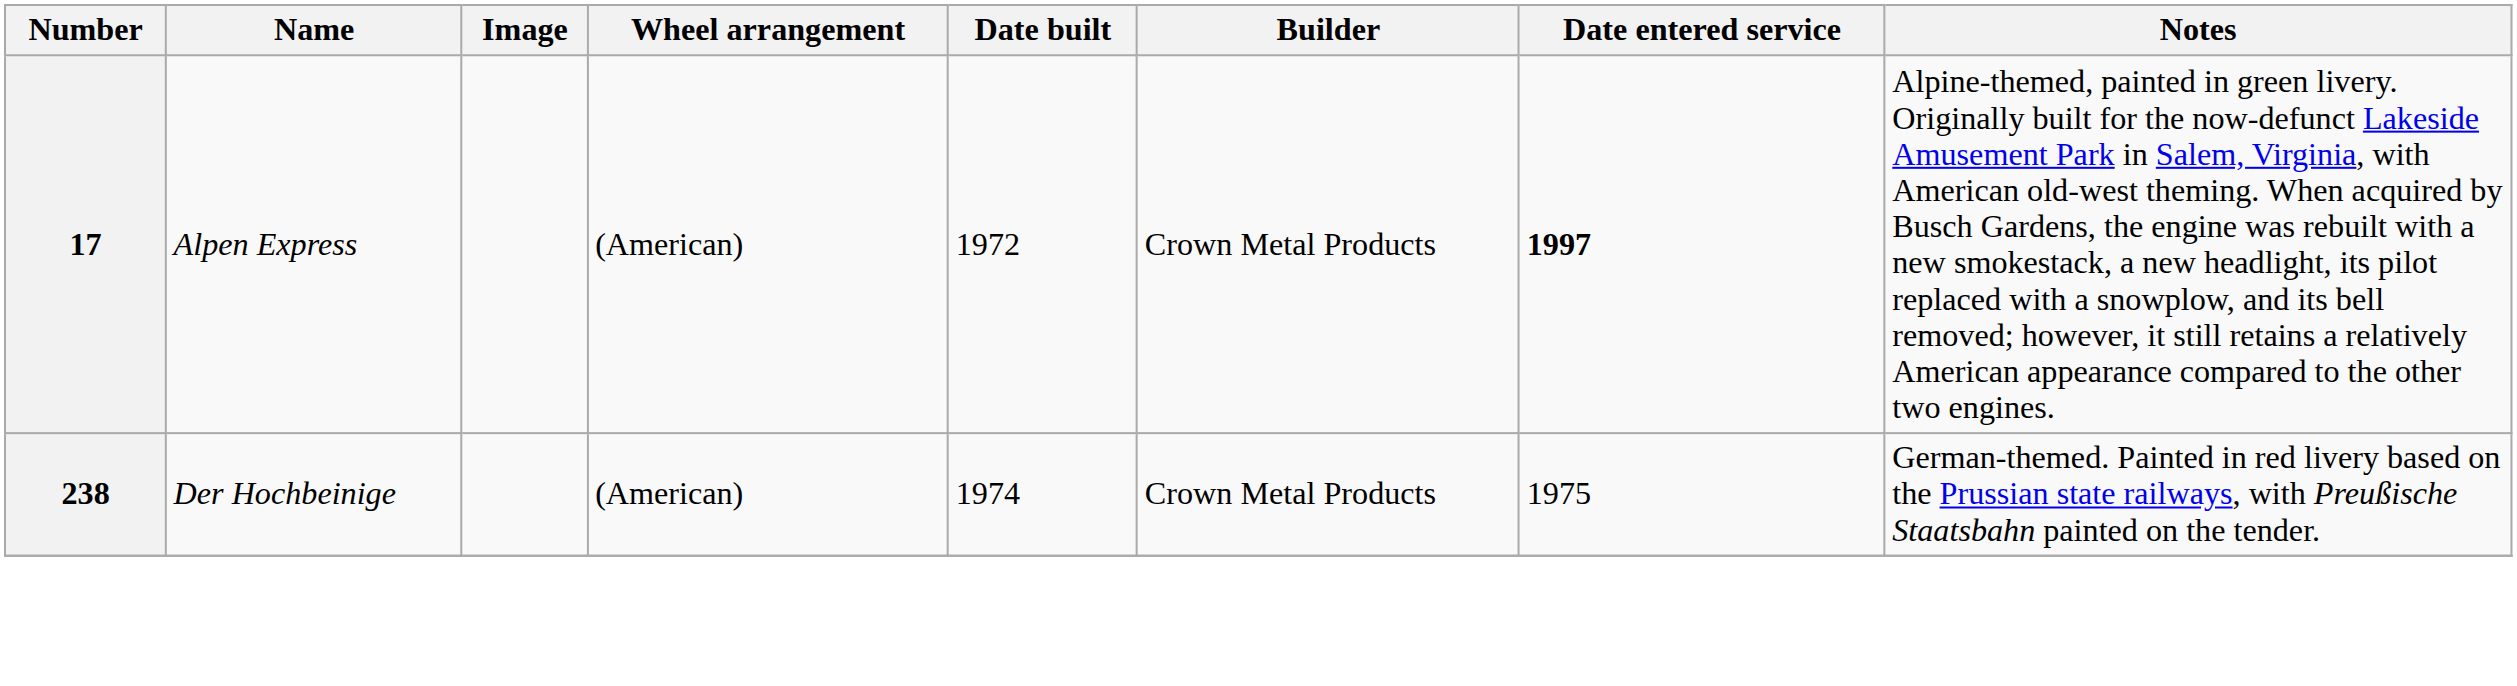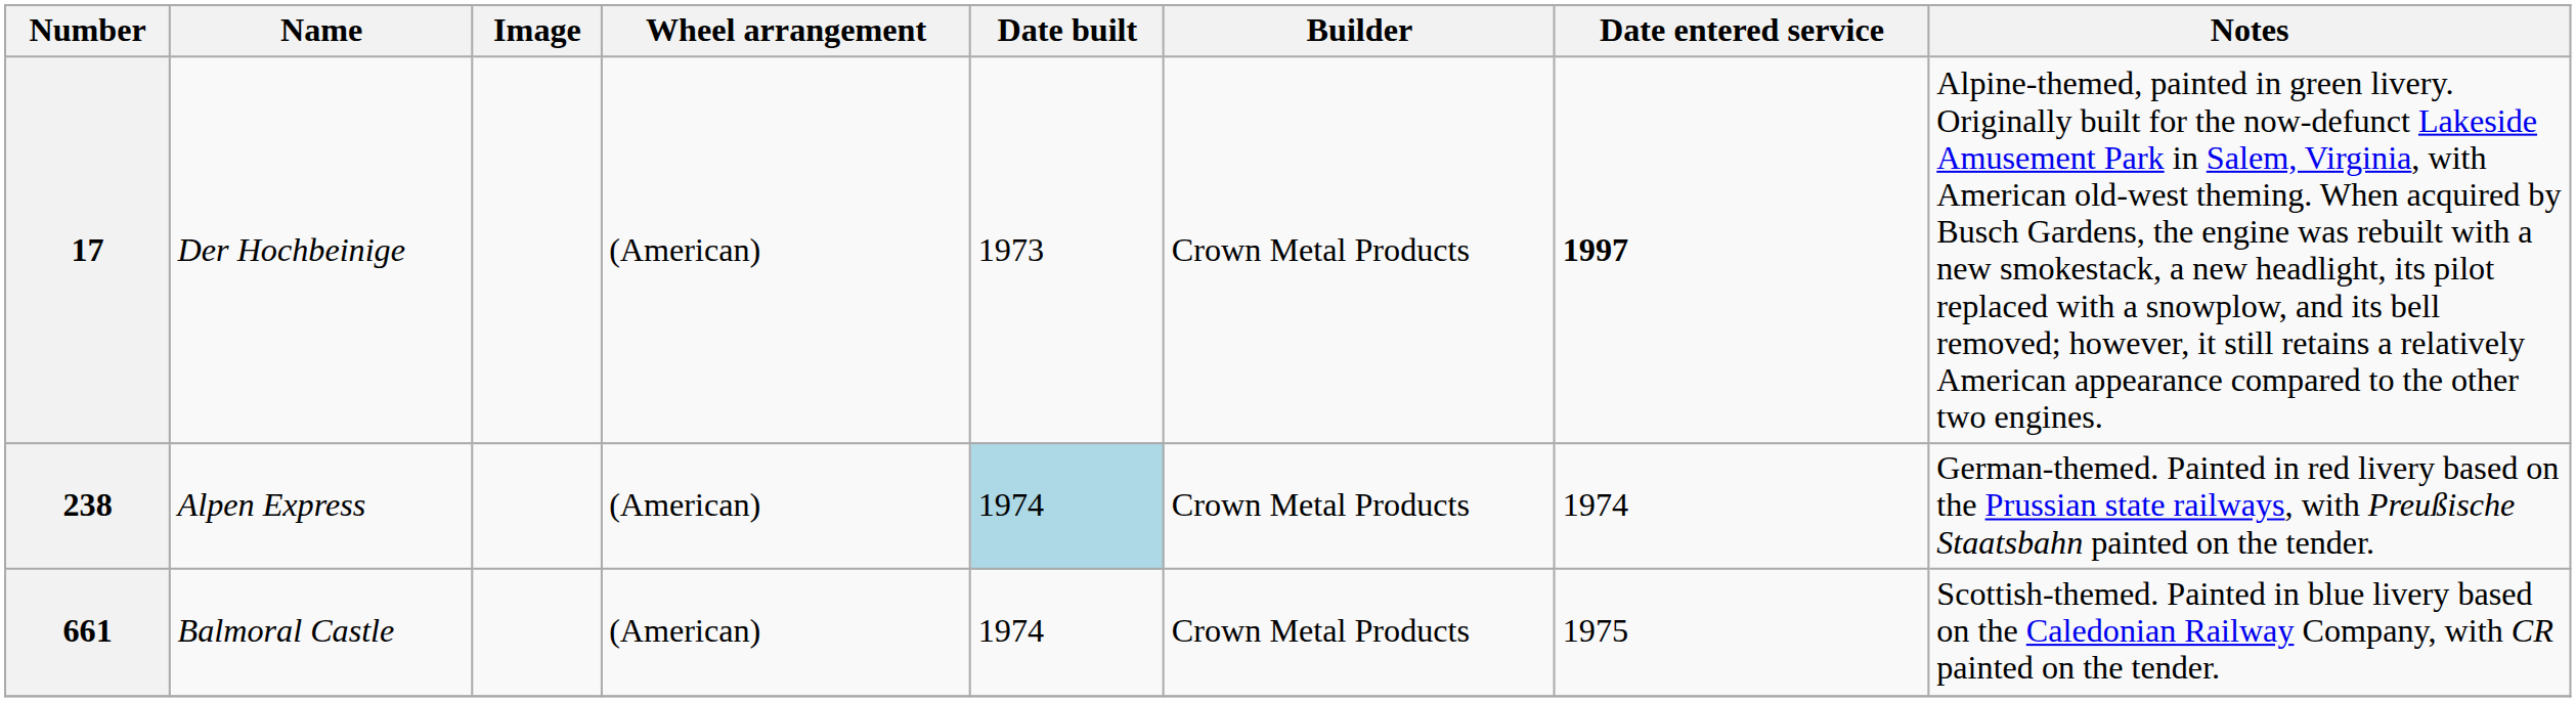17 | Name: Alpen Express -> Der Hochbeinige
17 | Date built: 1972 -> 1973
238 | Name: Der Hochbeinige -> Alpen Express
238 | Date built: no background -> lightblue background
238 | Date entered service: 1975 -> 1974
+ row: 661 | Balmoral Castle | (American) | 1974 | Crown Metal Products | 1975 | Scottish-themed. Painted in blue livery based on the Caledonian Railway Company, with CR painted on the tender.
